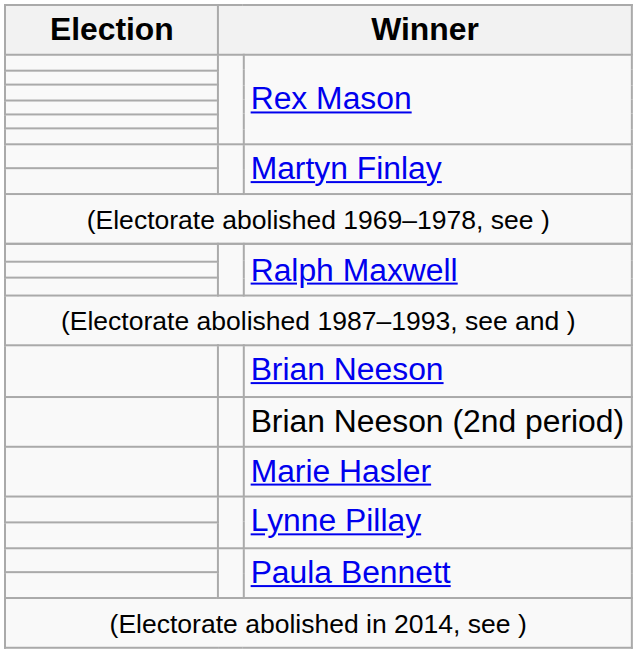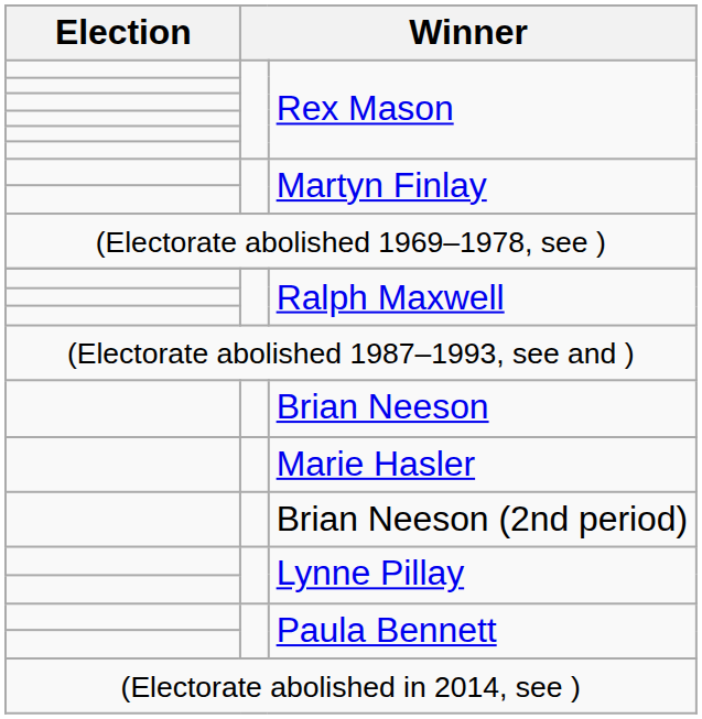rows swapped: Marie Hasler <-> Brian Neeson (2nd period)
